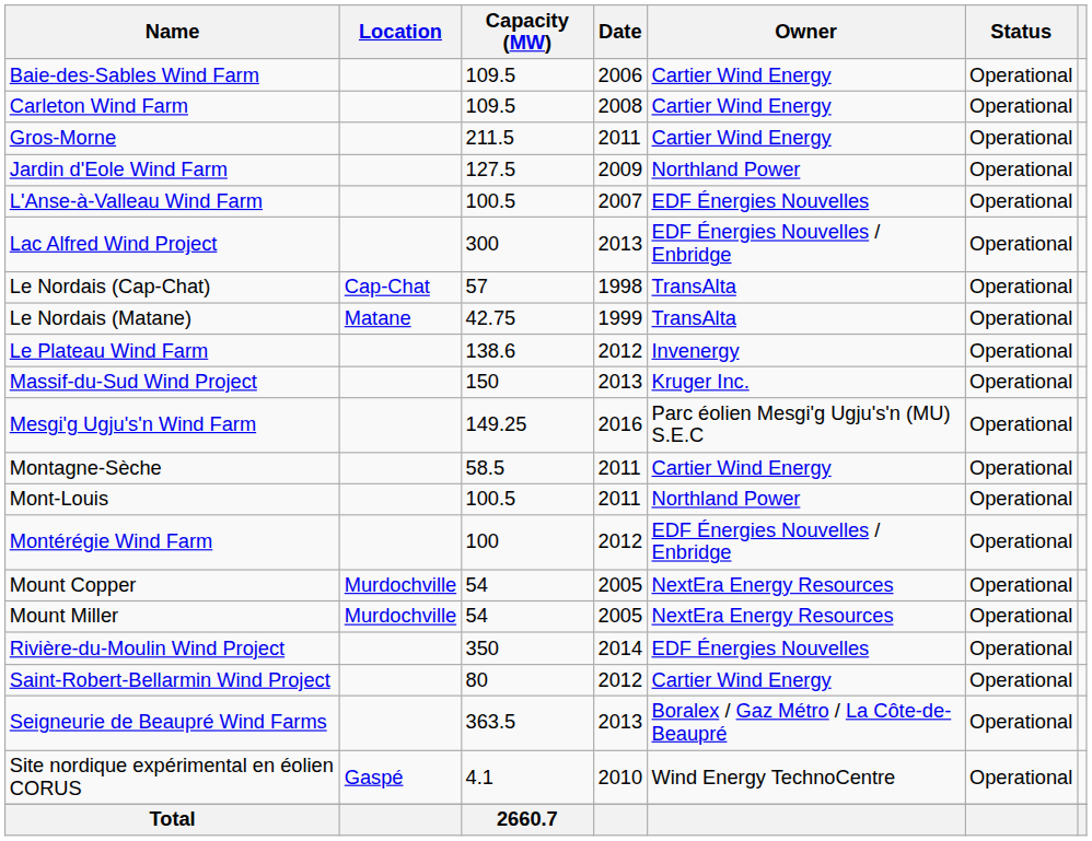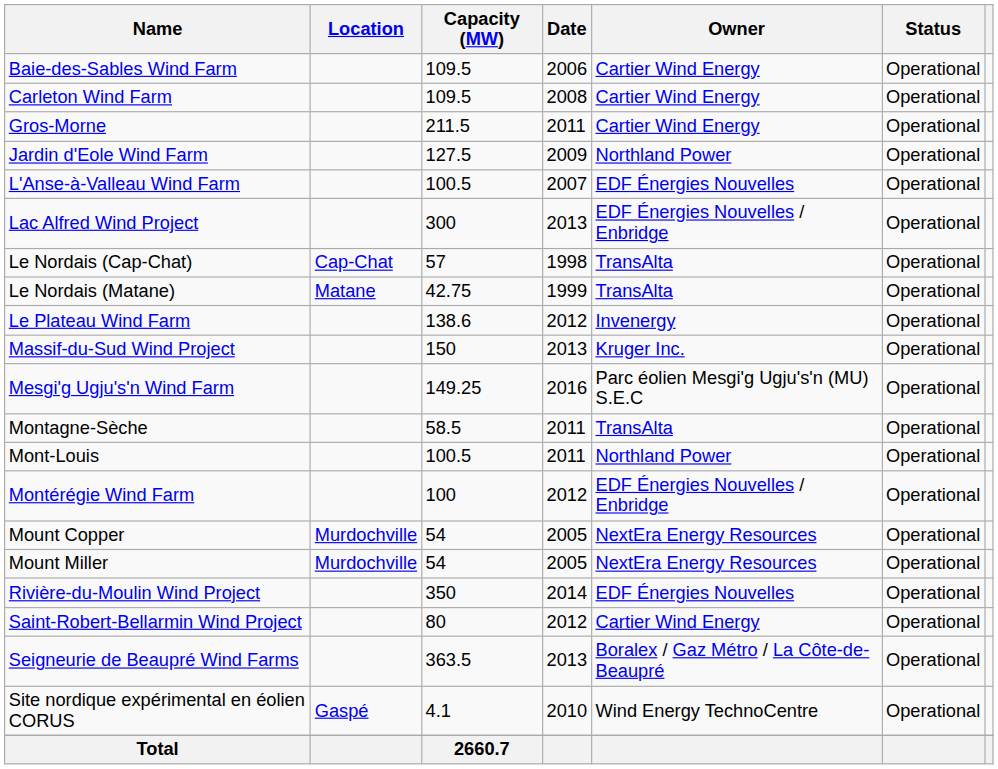Montagne-Sèche | Owner: Cartier Wind Energy -> TransAlta
